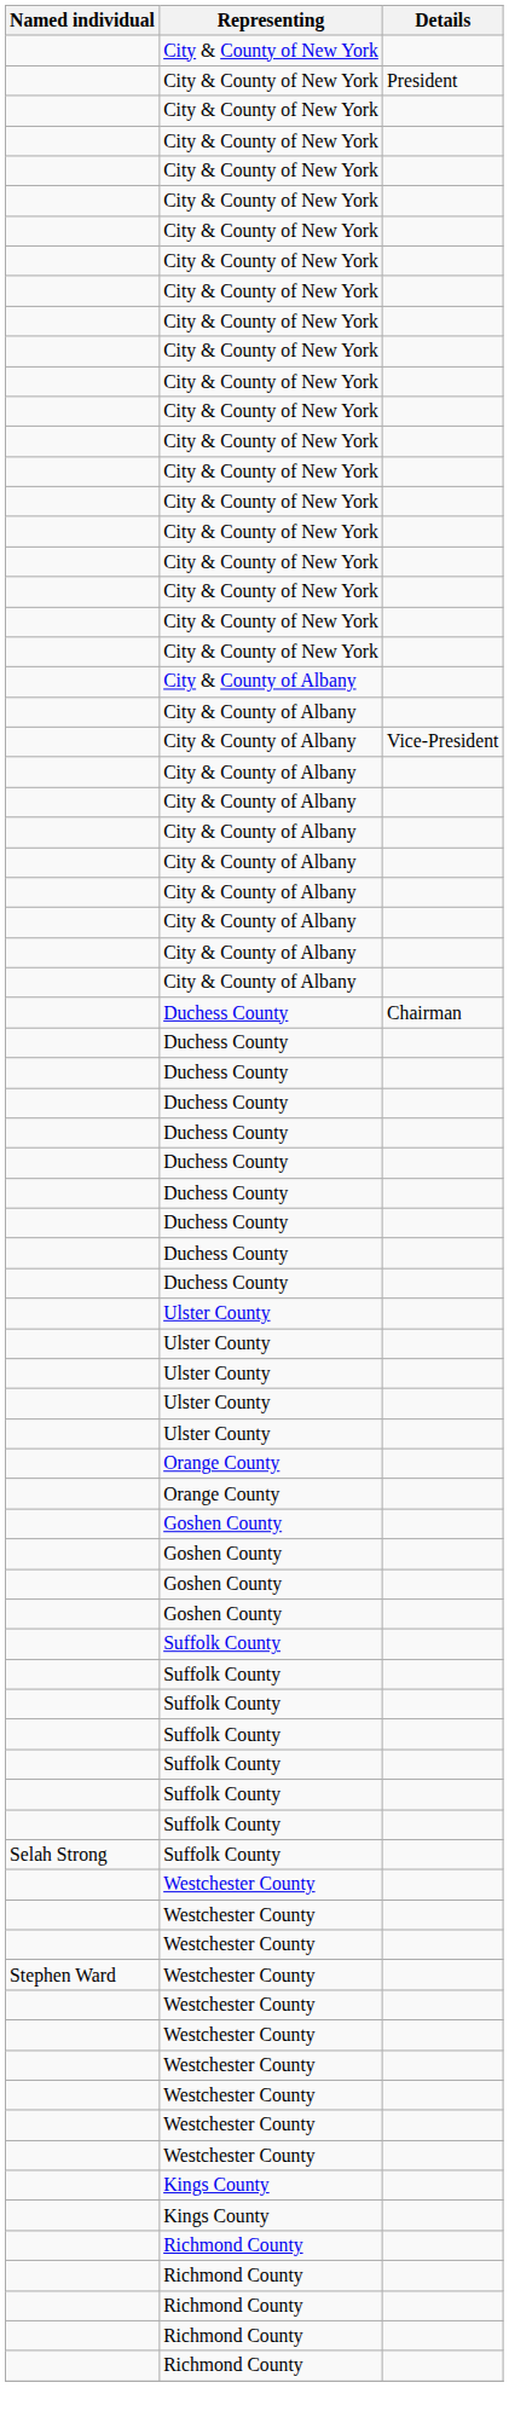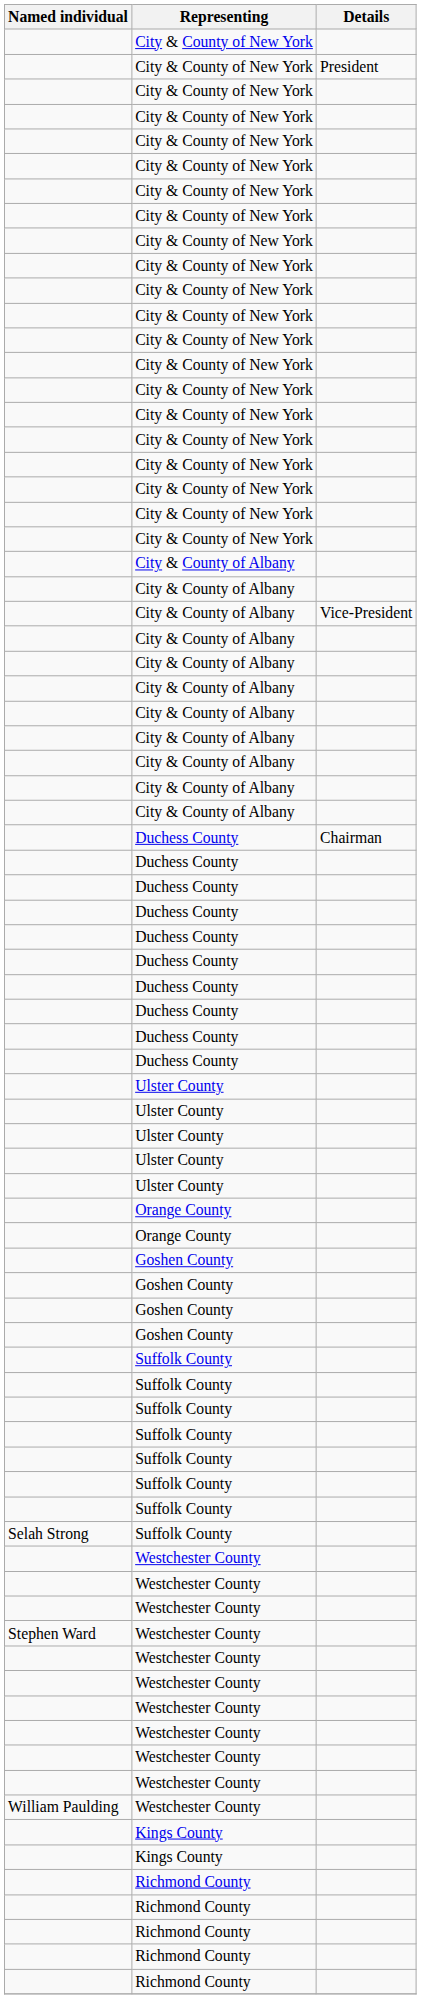+ row: William Paulding | Westchester County
